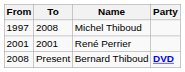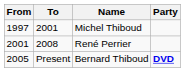Michel Thiboud | To: 2008 -> 2001
René Perrier | To: 2001 -> 2008
Bernard Thiboud | From: 2008 -> 2005
